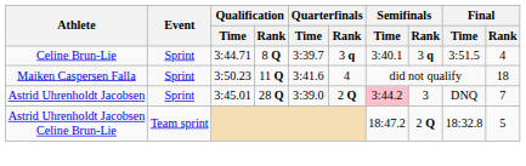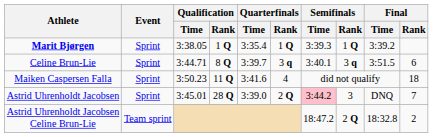+ row: Marit Bjørgen | Sprint | 3:38.05 | 1 Q | 3:35.4 | 1 Q | 3:39.3 | 1 Q | 3:39.2
Celine Brun-Lie | Final / Rank: 4 -> 6
Astrid Uhrenholdt Jacobsen Celine Brun-Lie | Final / Rank: 5 -> 2
